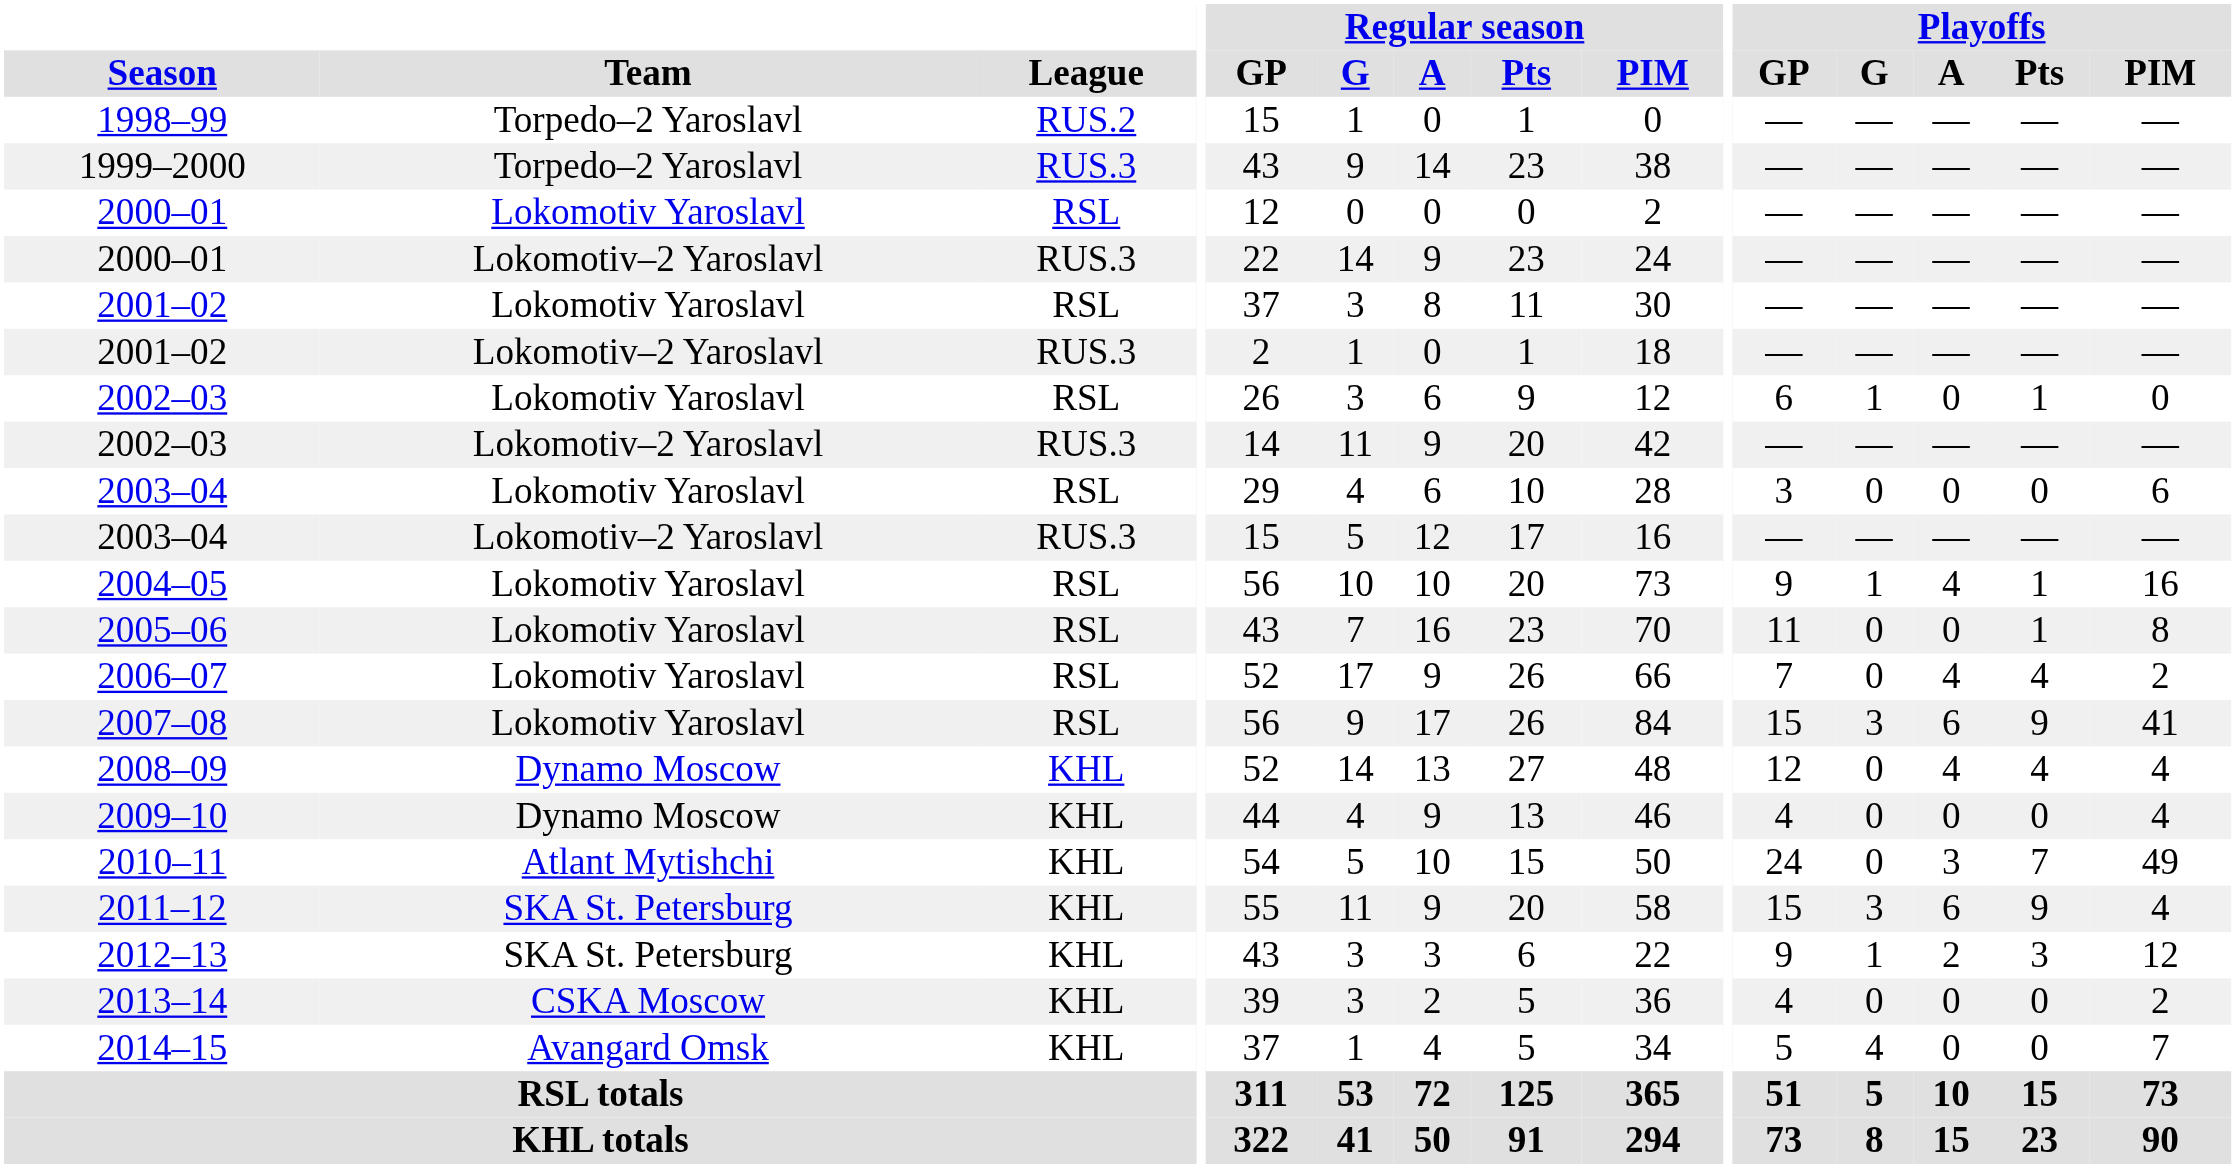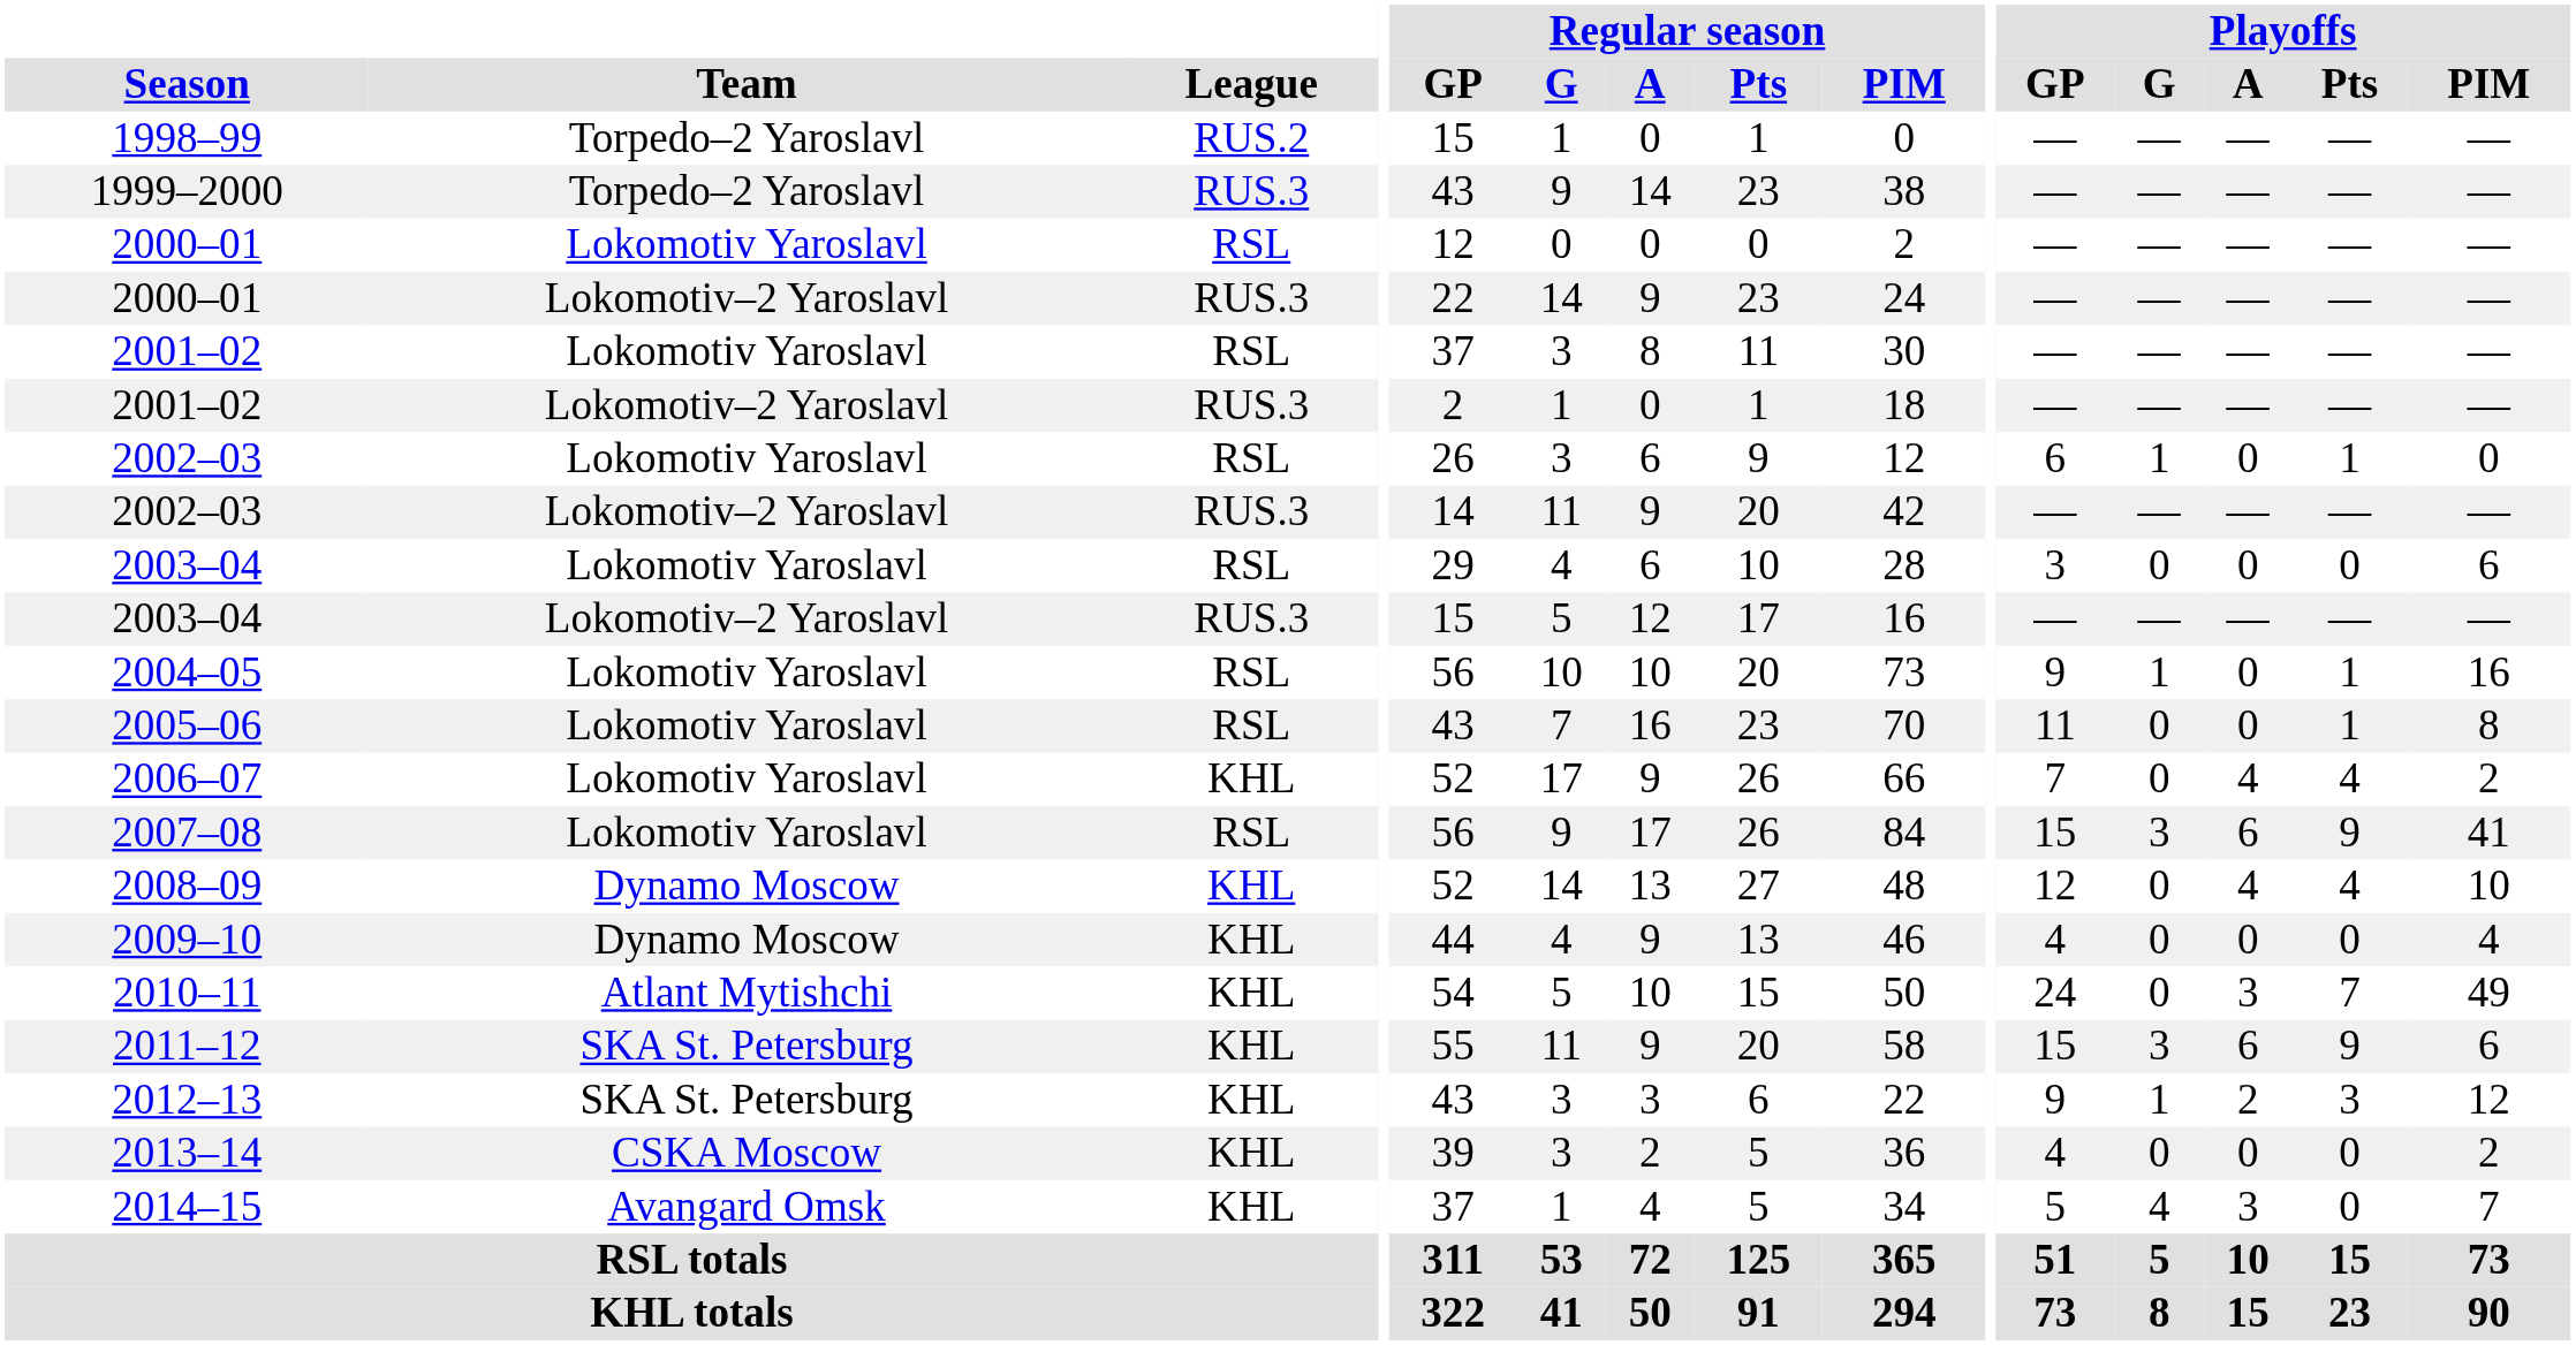2004–05 | Playoffs / A: 4 -> 0
2006–07 | League: RSL -> KHL
2008–09 | Playoffs / PIM: 4 -> 10
2011–12 | Playoffs / PIM: 4 -> 6
2014–15 | Playoffs / A: 0 -> 3
